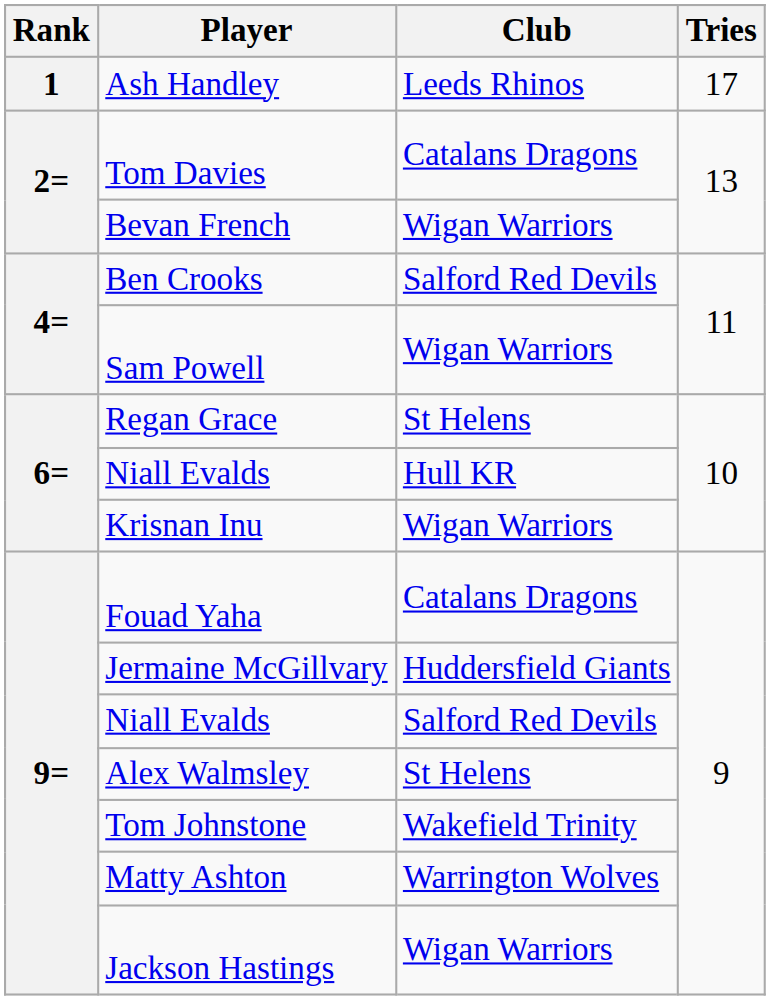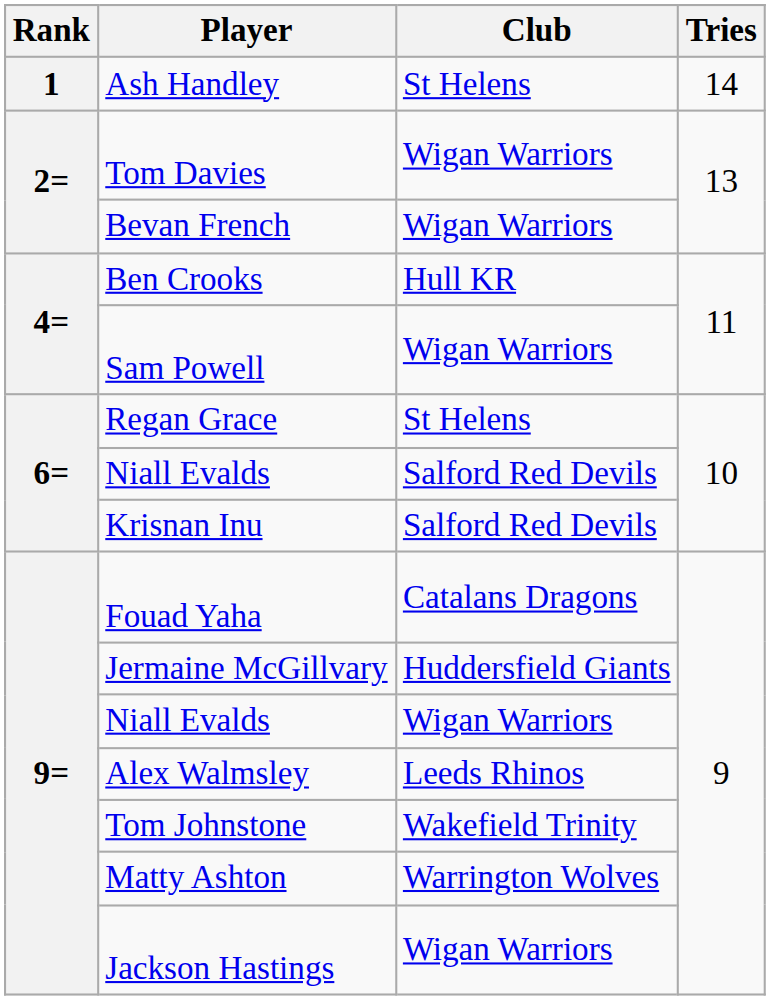Ash Handley | Club: Leeds Rhinos -> St Helens
Ash Handley | Tries: 17 -> 14
Tom Davies | Club: Catalans Dragons -> Wigan Warriors
Ben Crooks | Club: Salford Red Devils -> Hull KR
6= / Niall Evalds | Club: Hull KR -> Salford Red Devils
Krisnan Inu | Club: Wigan Warriors -> Salford Red Devils
9= / Niall Evalds | Club: Salford Red Devils -> Wigan Warriors
Alex Walmsley | Club: St Helens -> Leeds Rhinos
